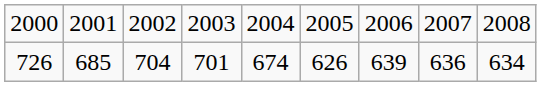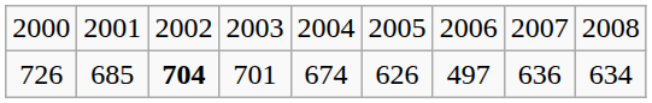726 | column 3: normal -> bold
726 | column 7: 639 -> 497
